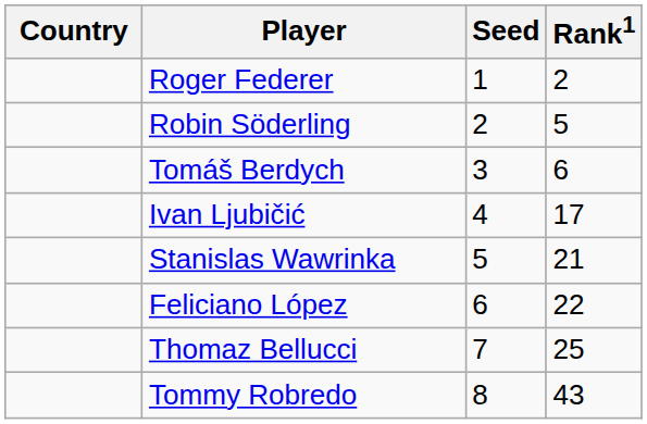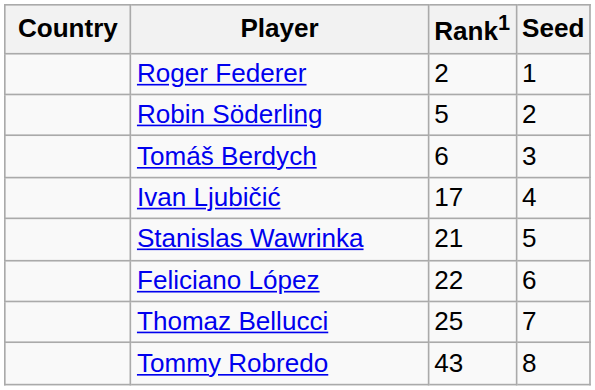columns swapped: Rank1 <-> Seed
